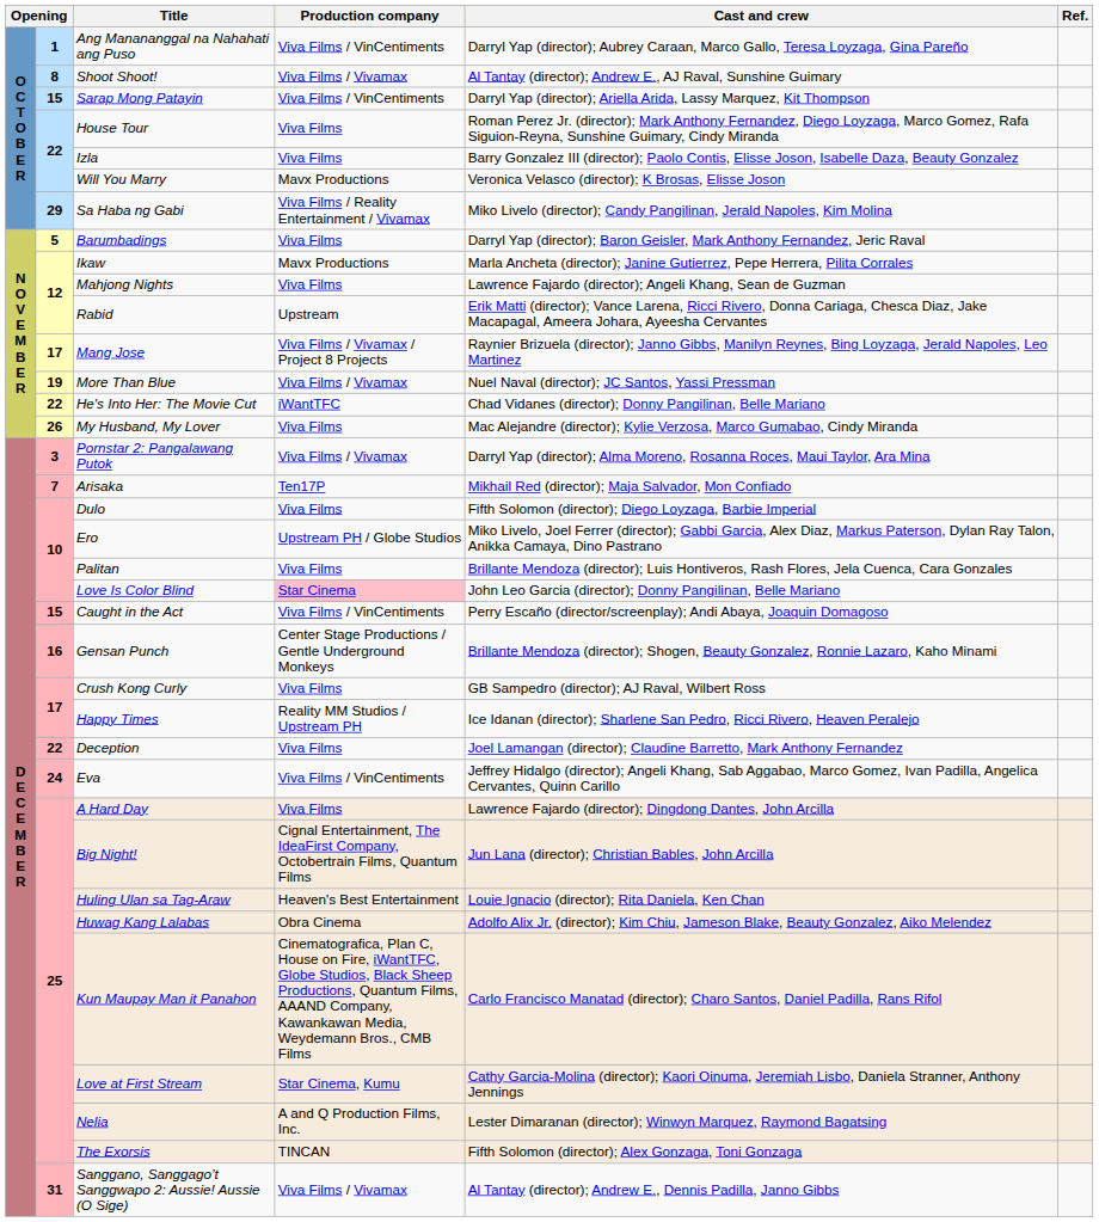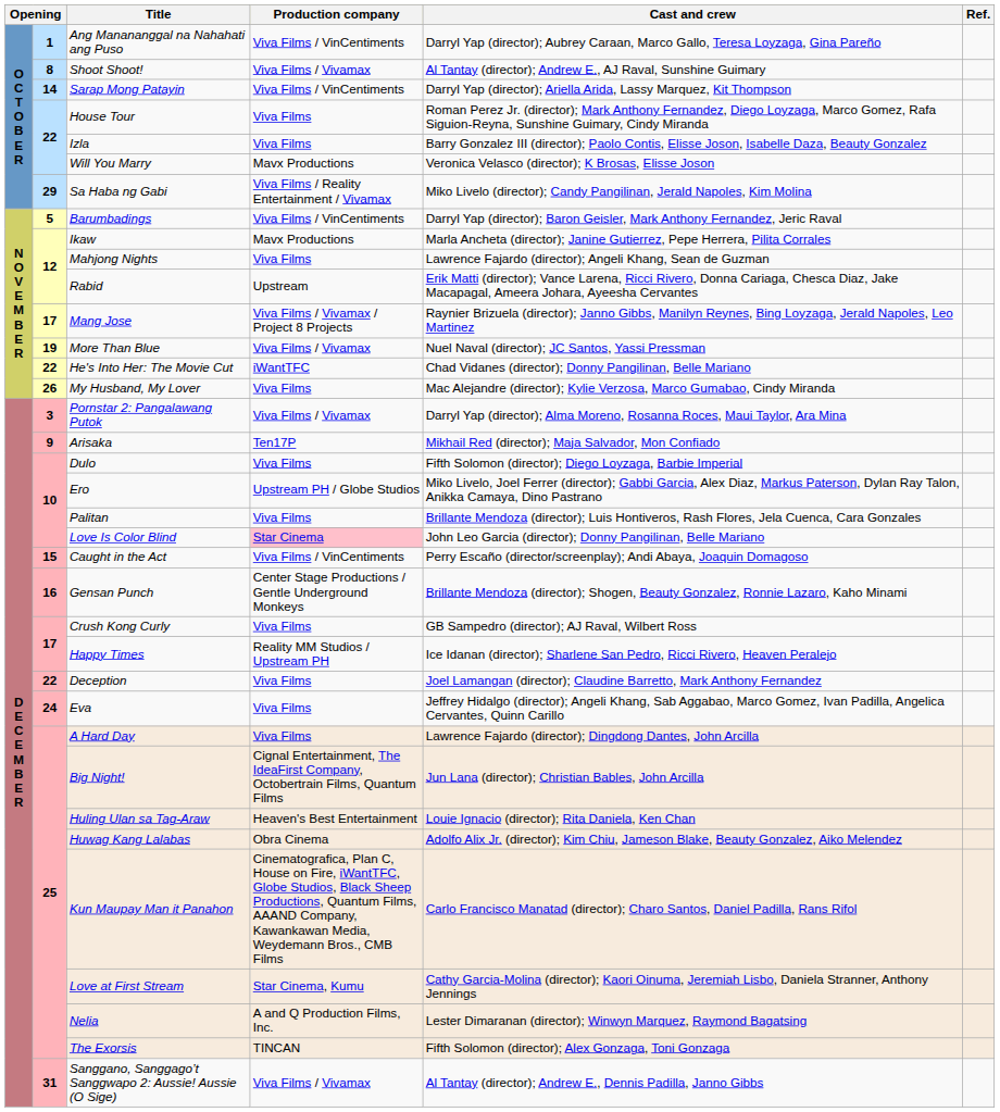Sarap Mong Patayin | column 2: 15 -> 14
Barumbadings | Production company: Viva Films -> Viva Films / VinCentiments
Arisaka | column 2: 7 -> 9
Eva | Production company: Viva Films / VinCentiments -> Viva Films
